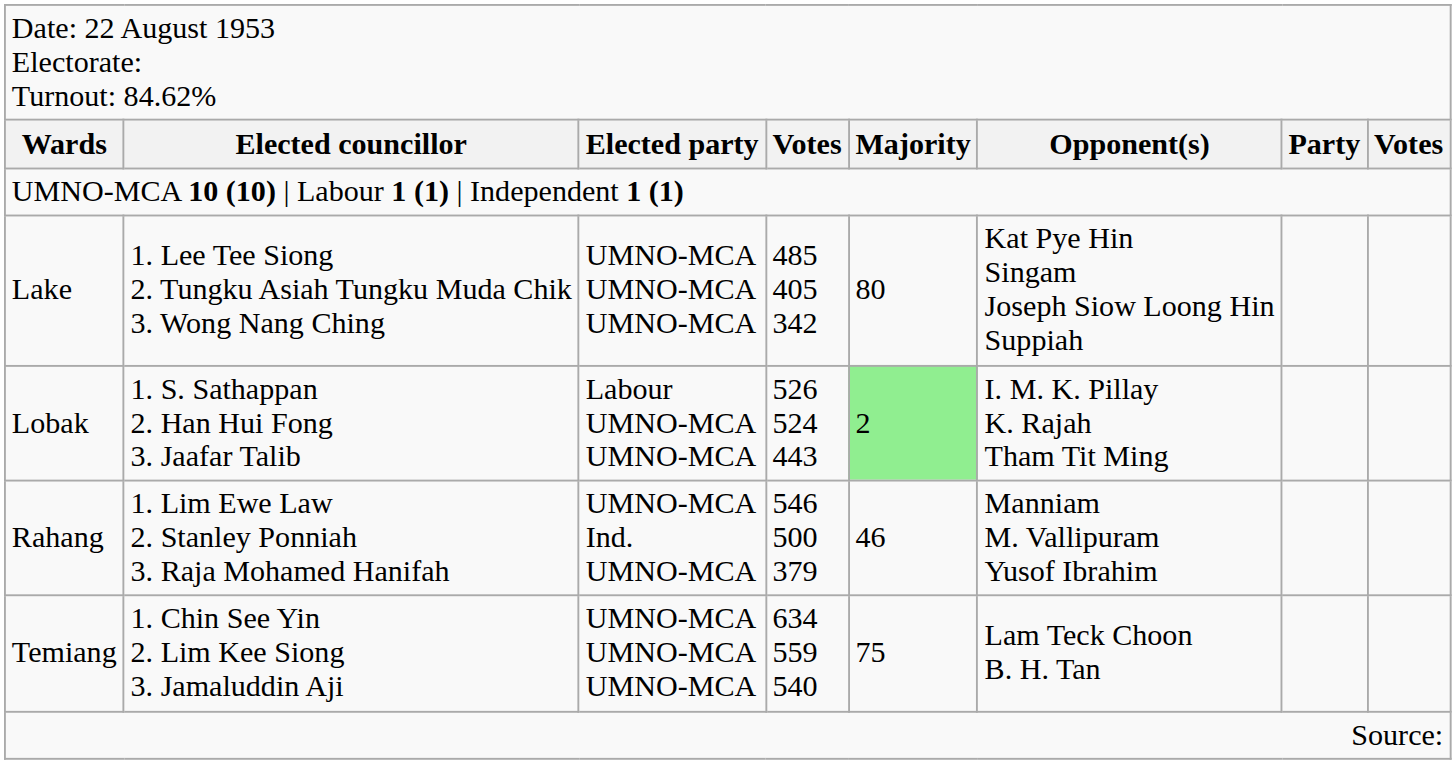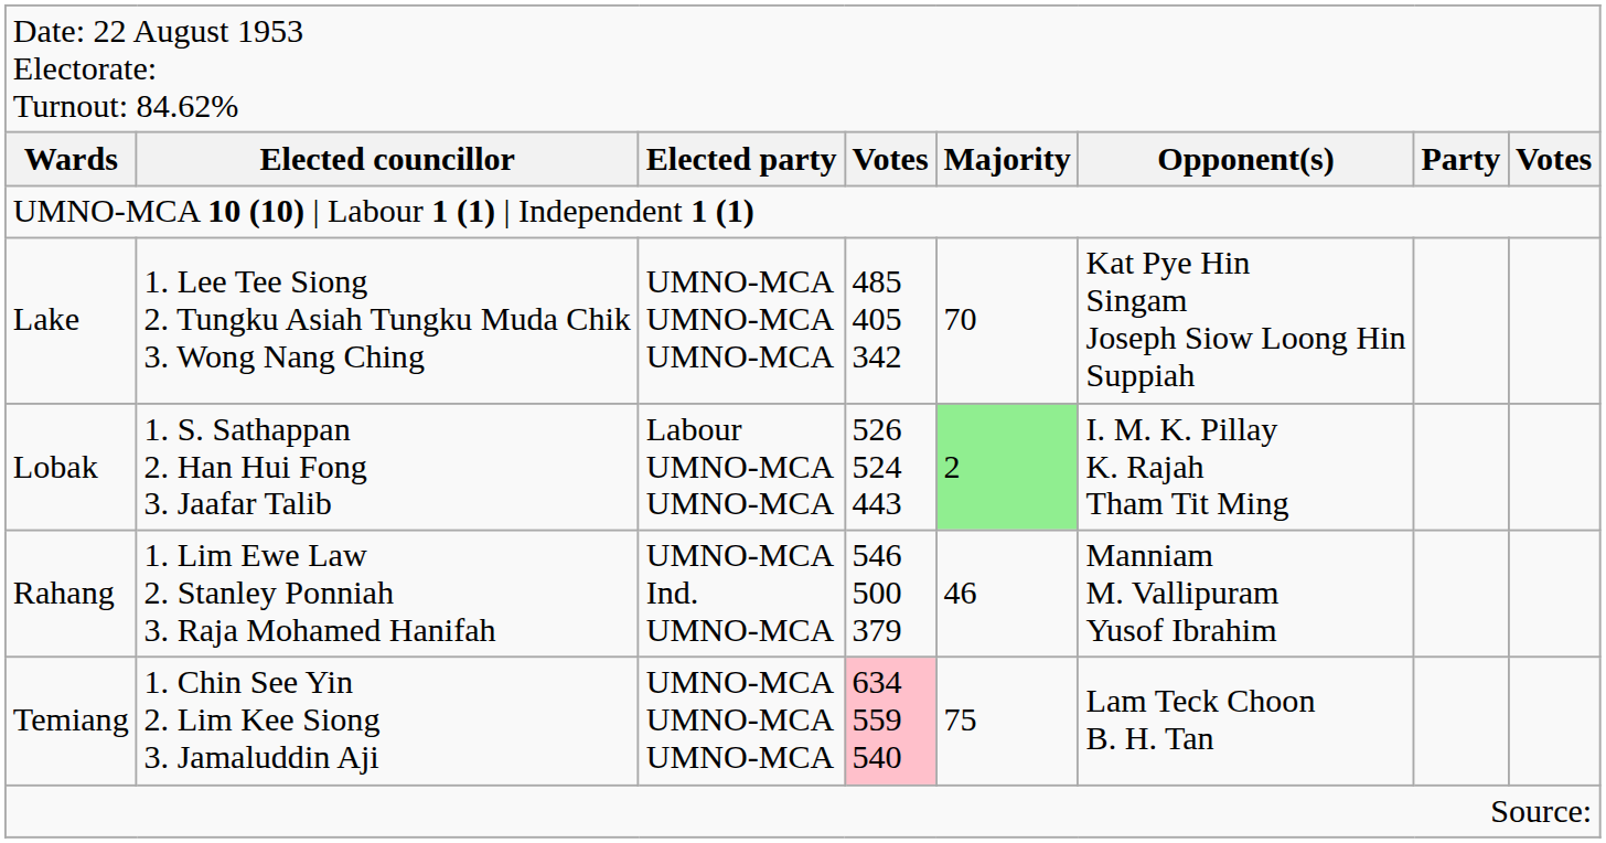Lake | column 5: 80 -> 70
Temiang | column 4: no background -> pink background
